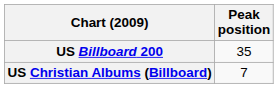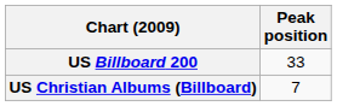US Billboard 200 | Peak position: 35 -> 33
